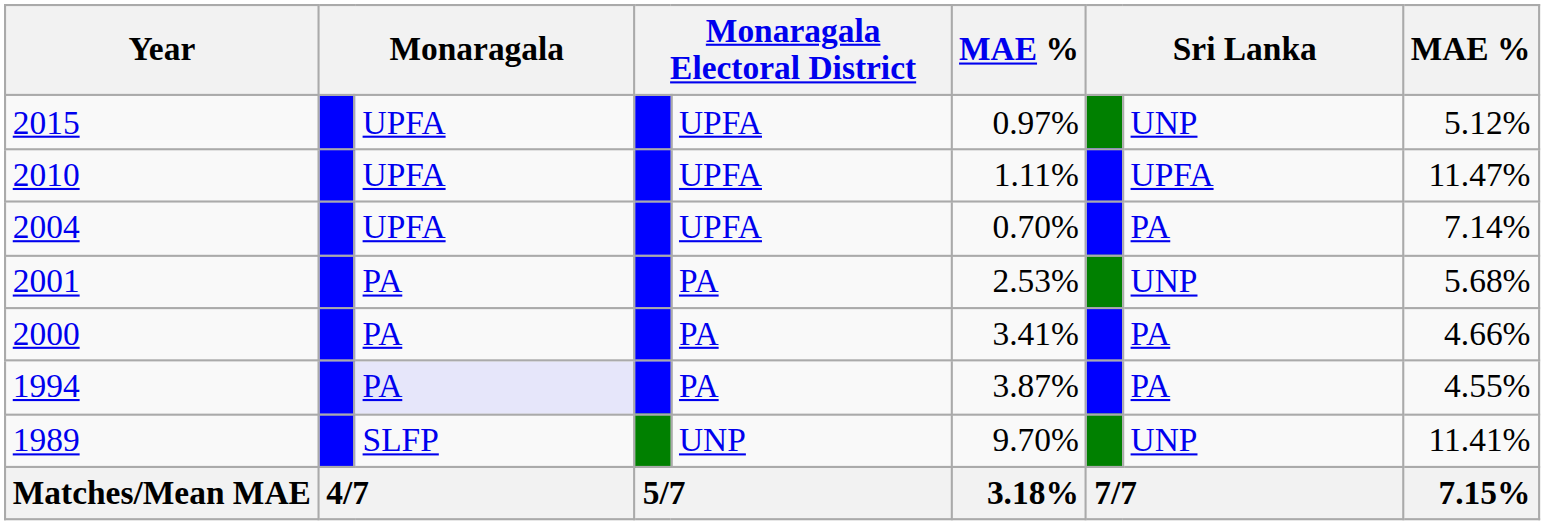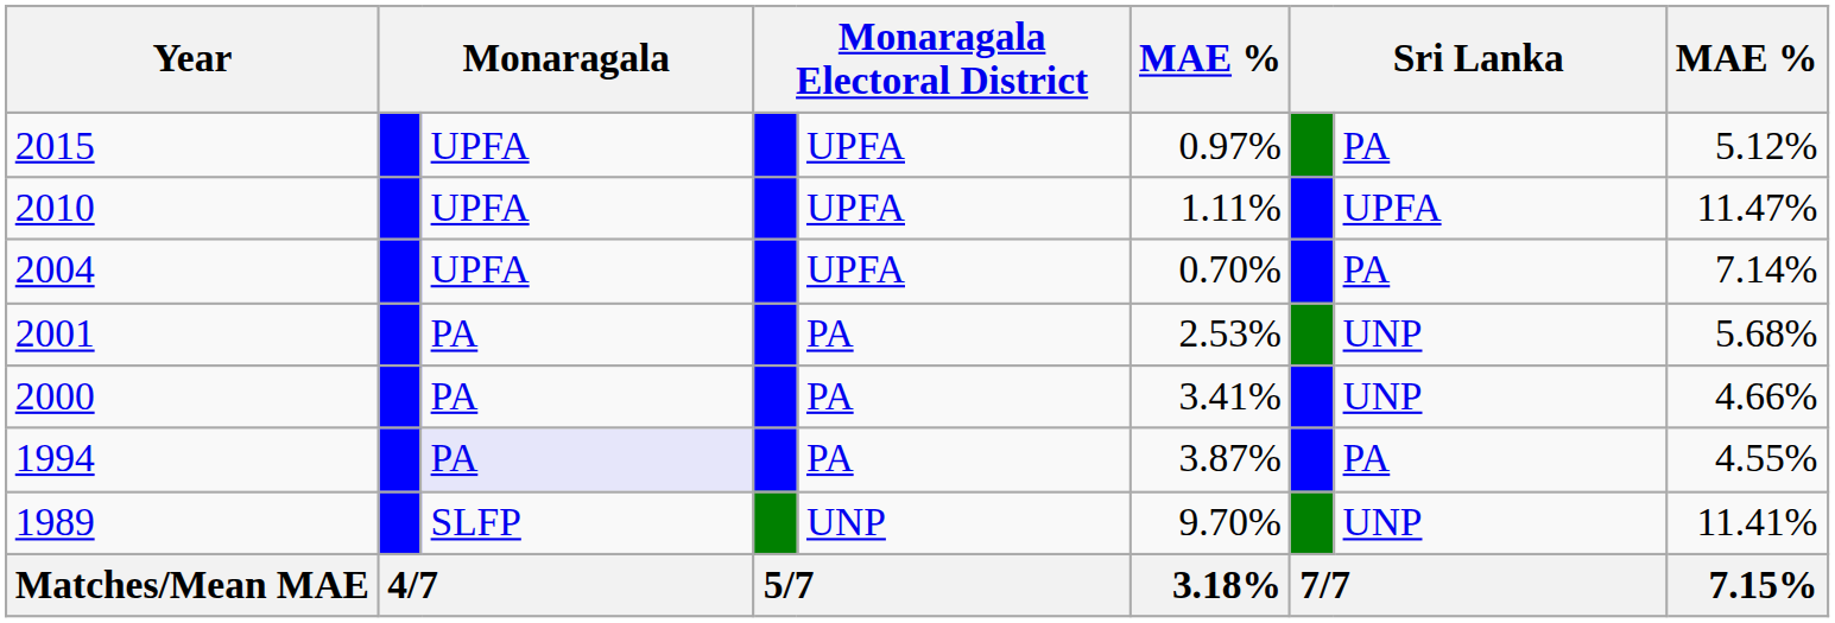2015 | column 8: UNP -> PA
2000 | column 8: PA -> UNP
